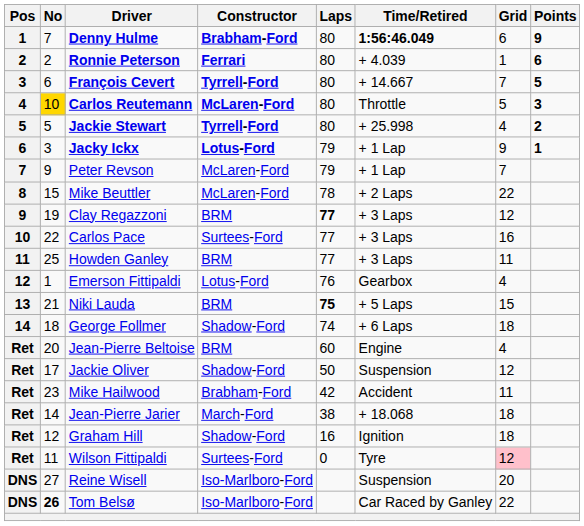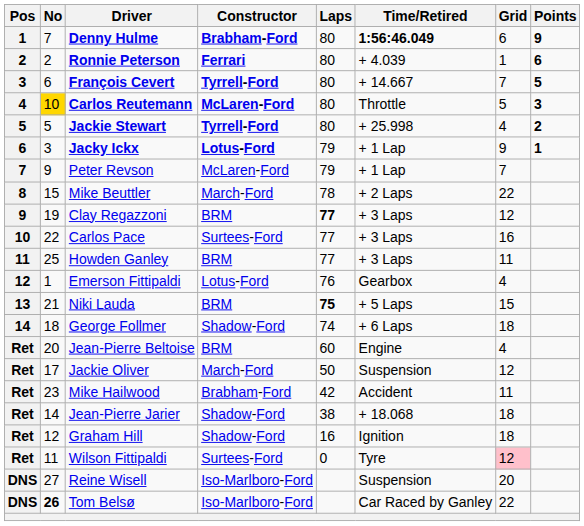Mike Beuttler | Constructor: McLaren-Ford -> March-Ford
Jackie Oliver | Constructor: Shadow-Ford -> March-Ford
Jean-Pierre Jarier | Constructor: March-Ford -> Shadow-Ford
